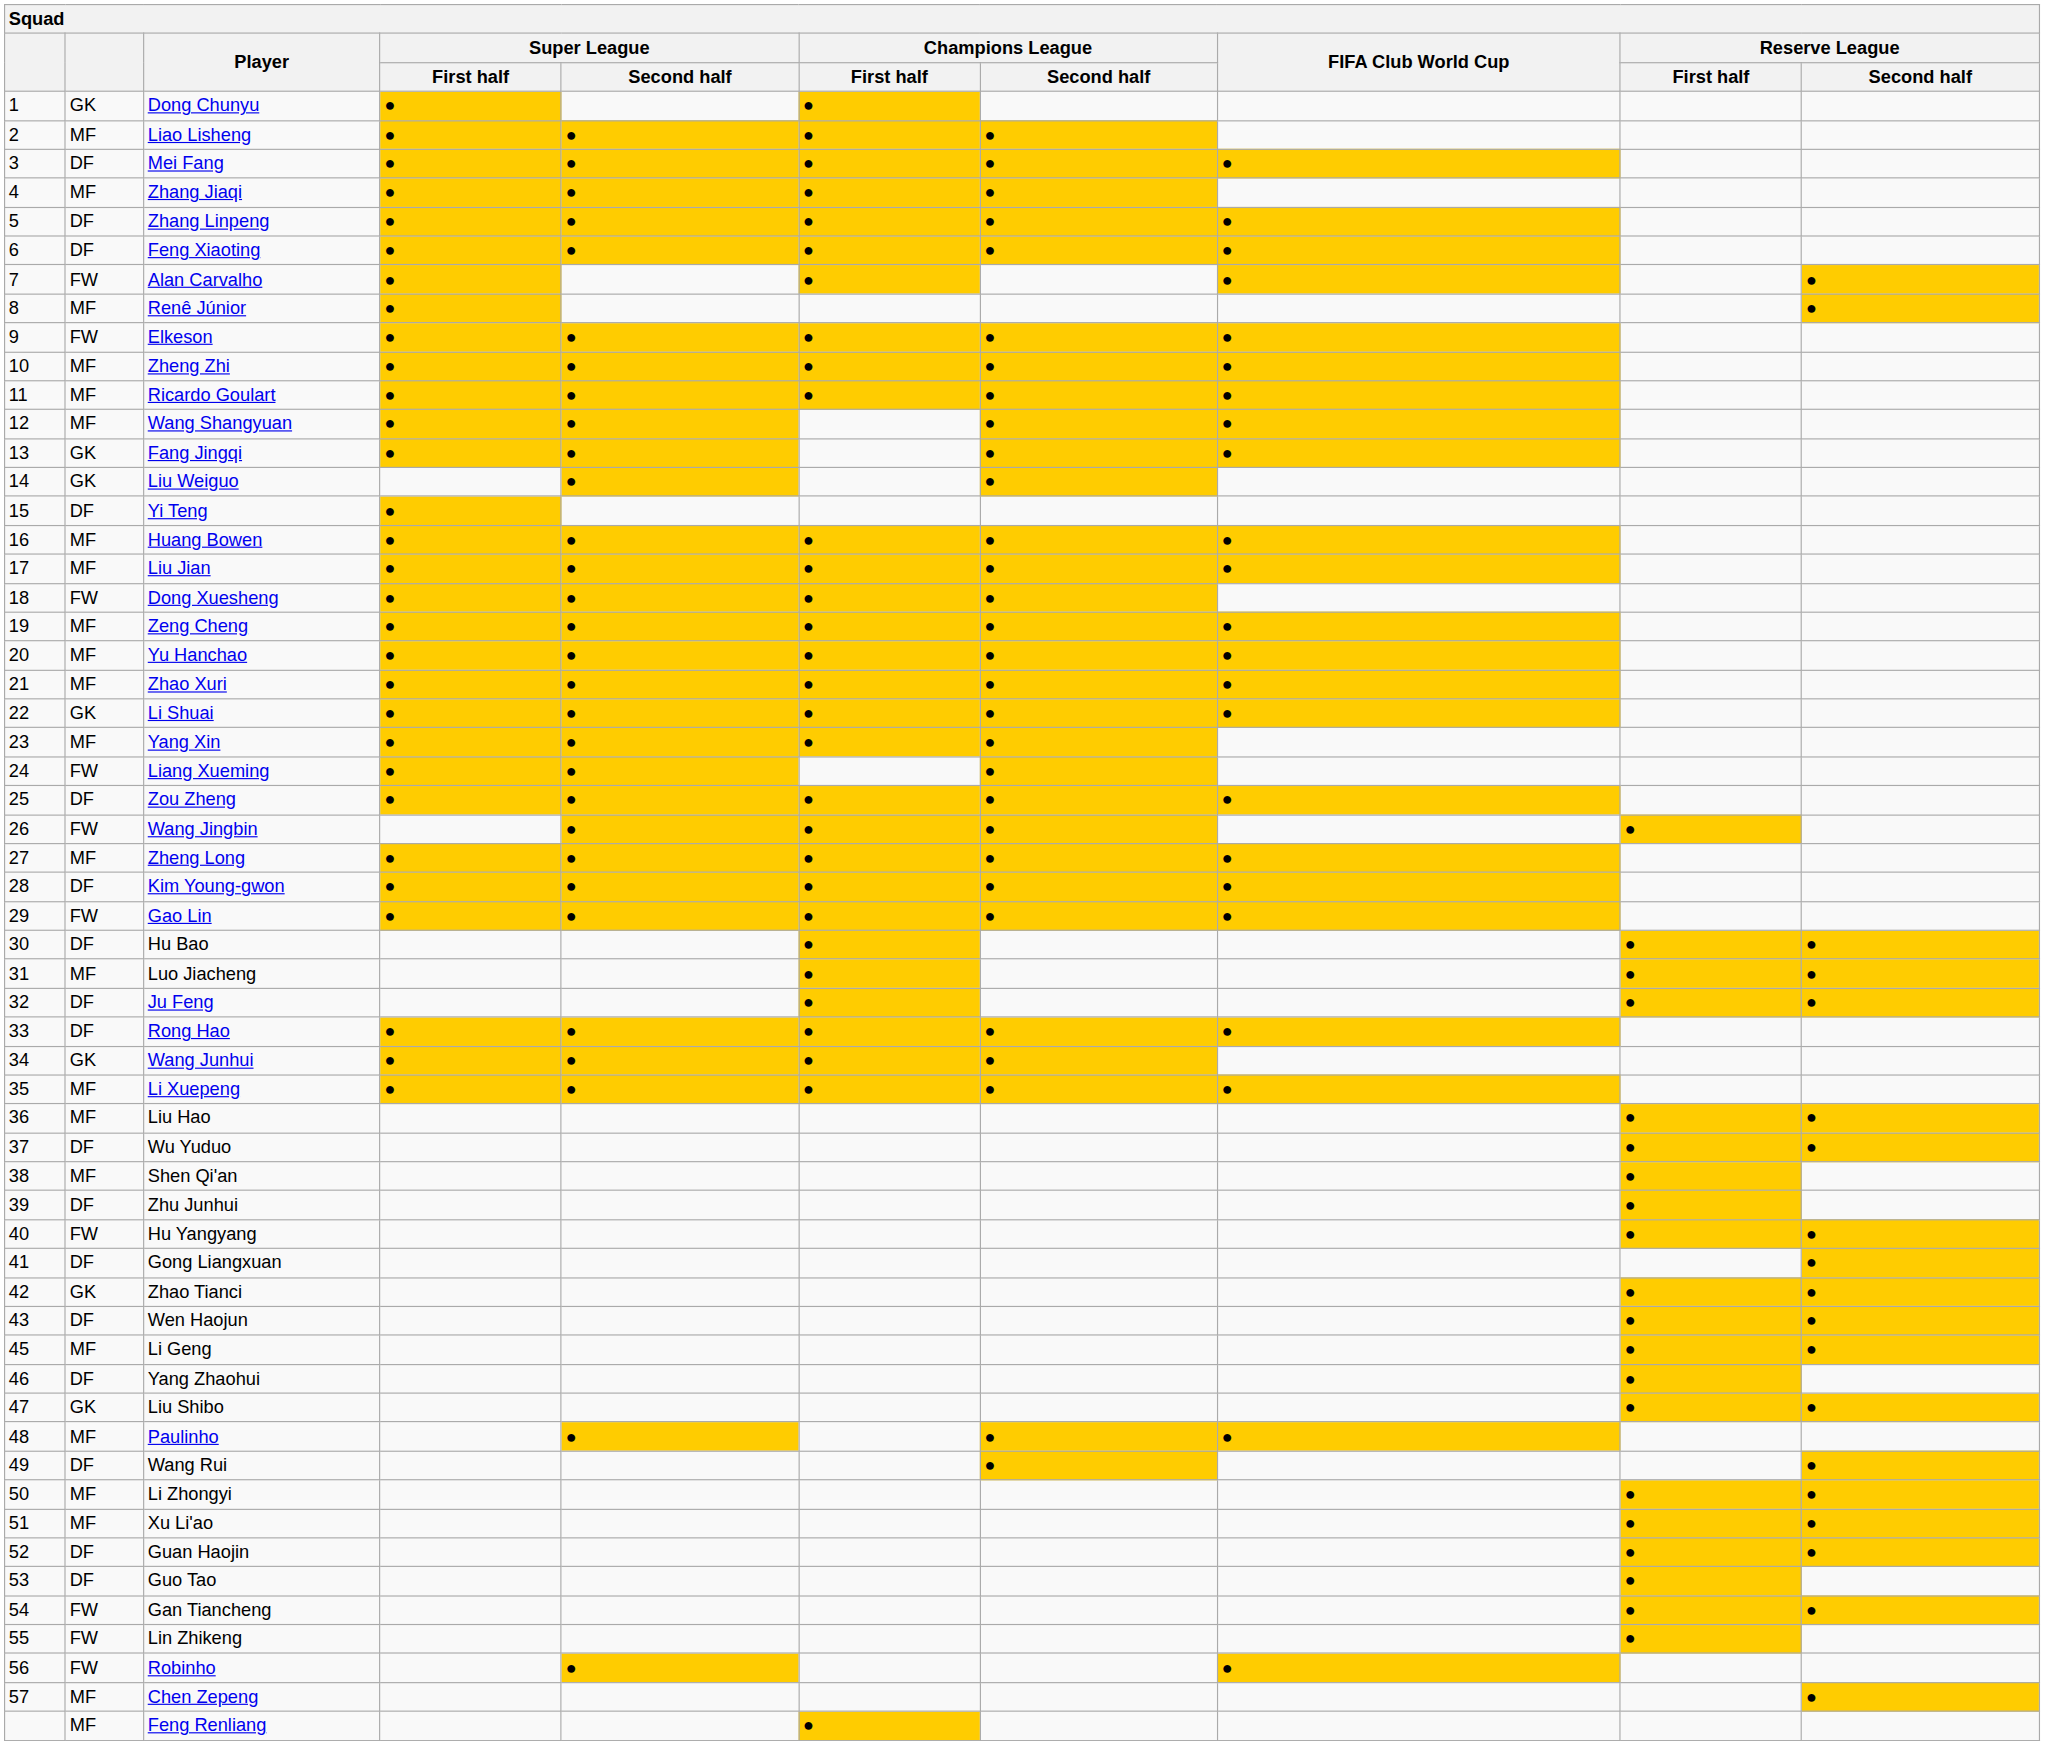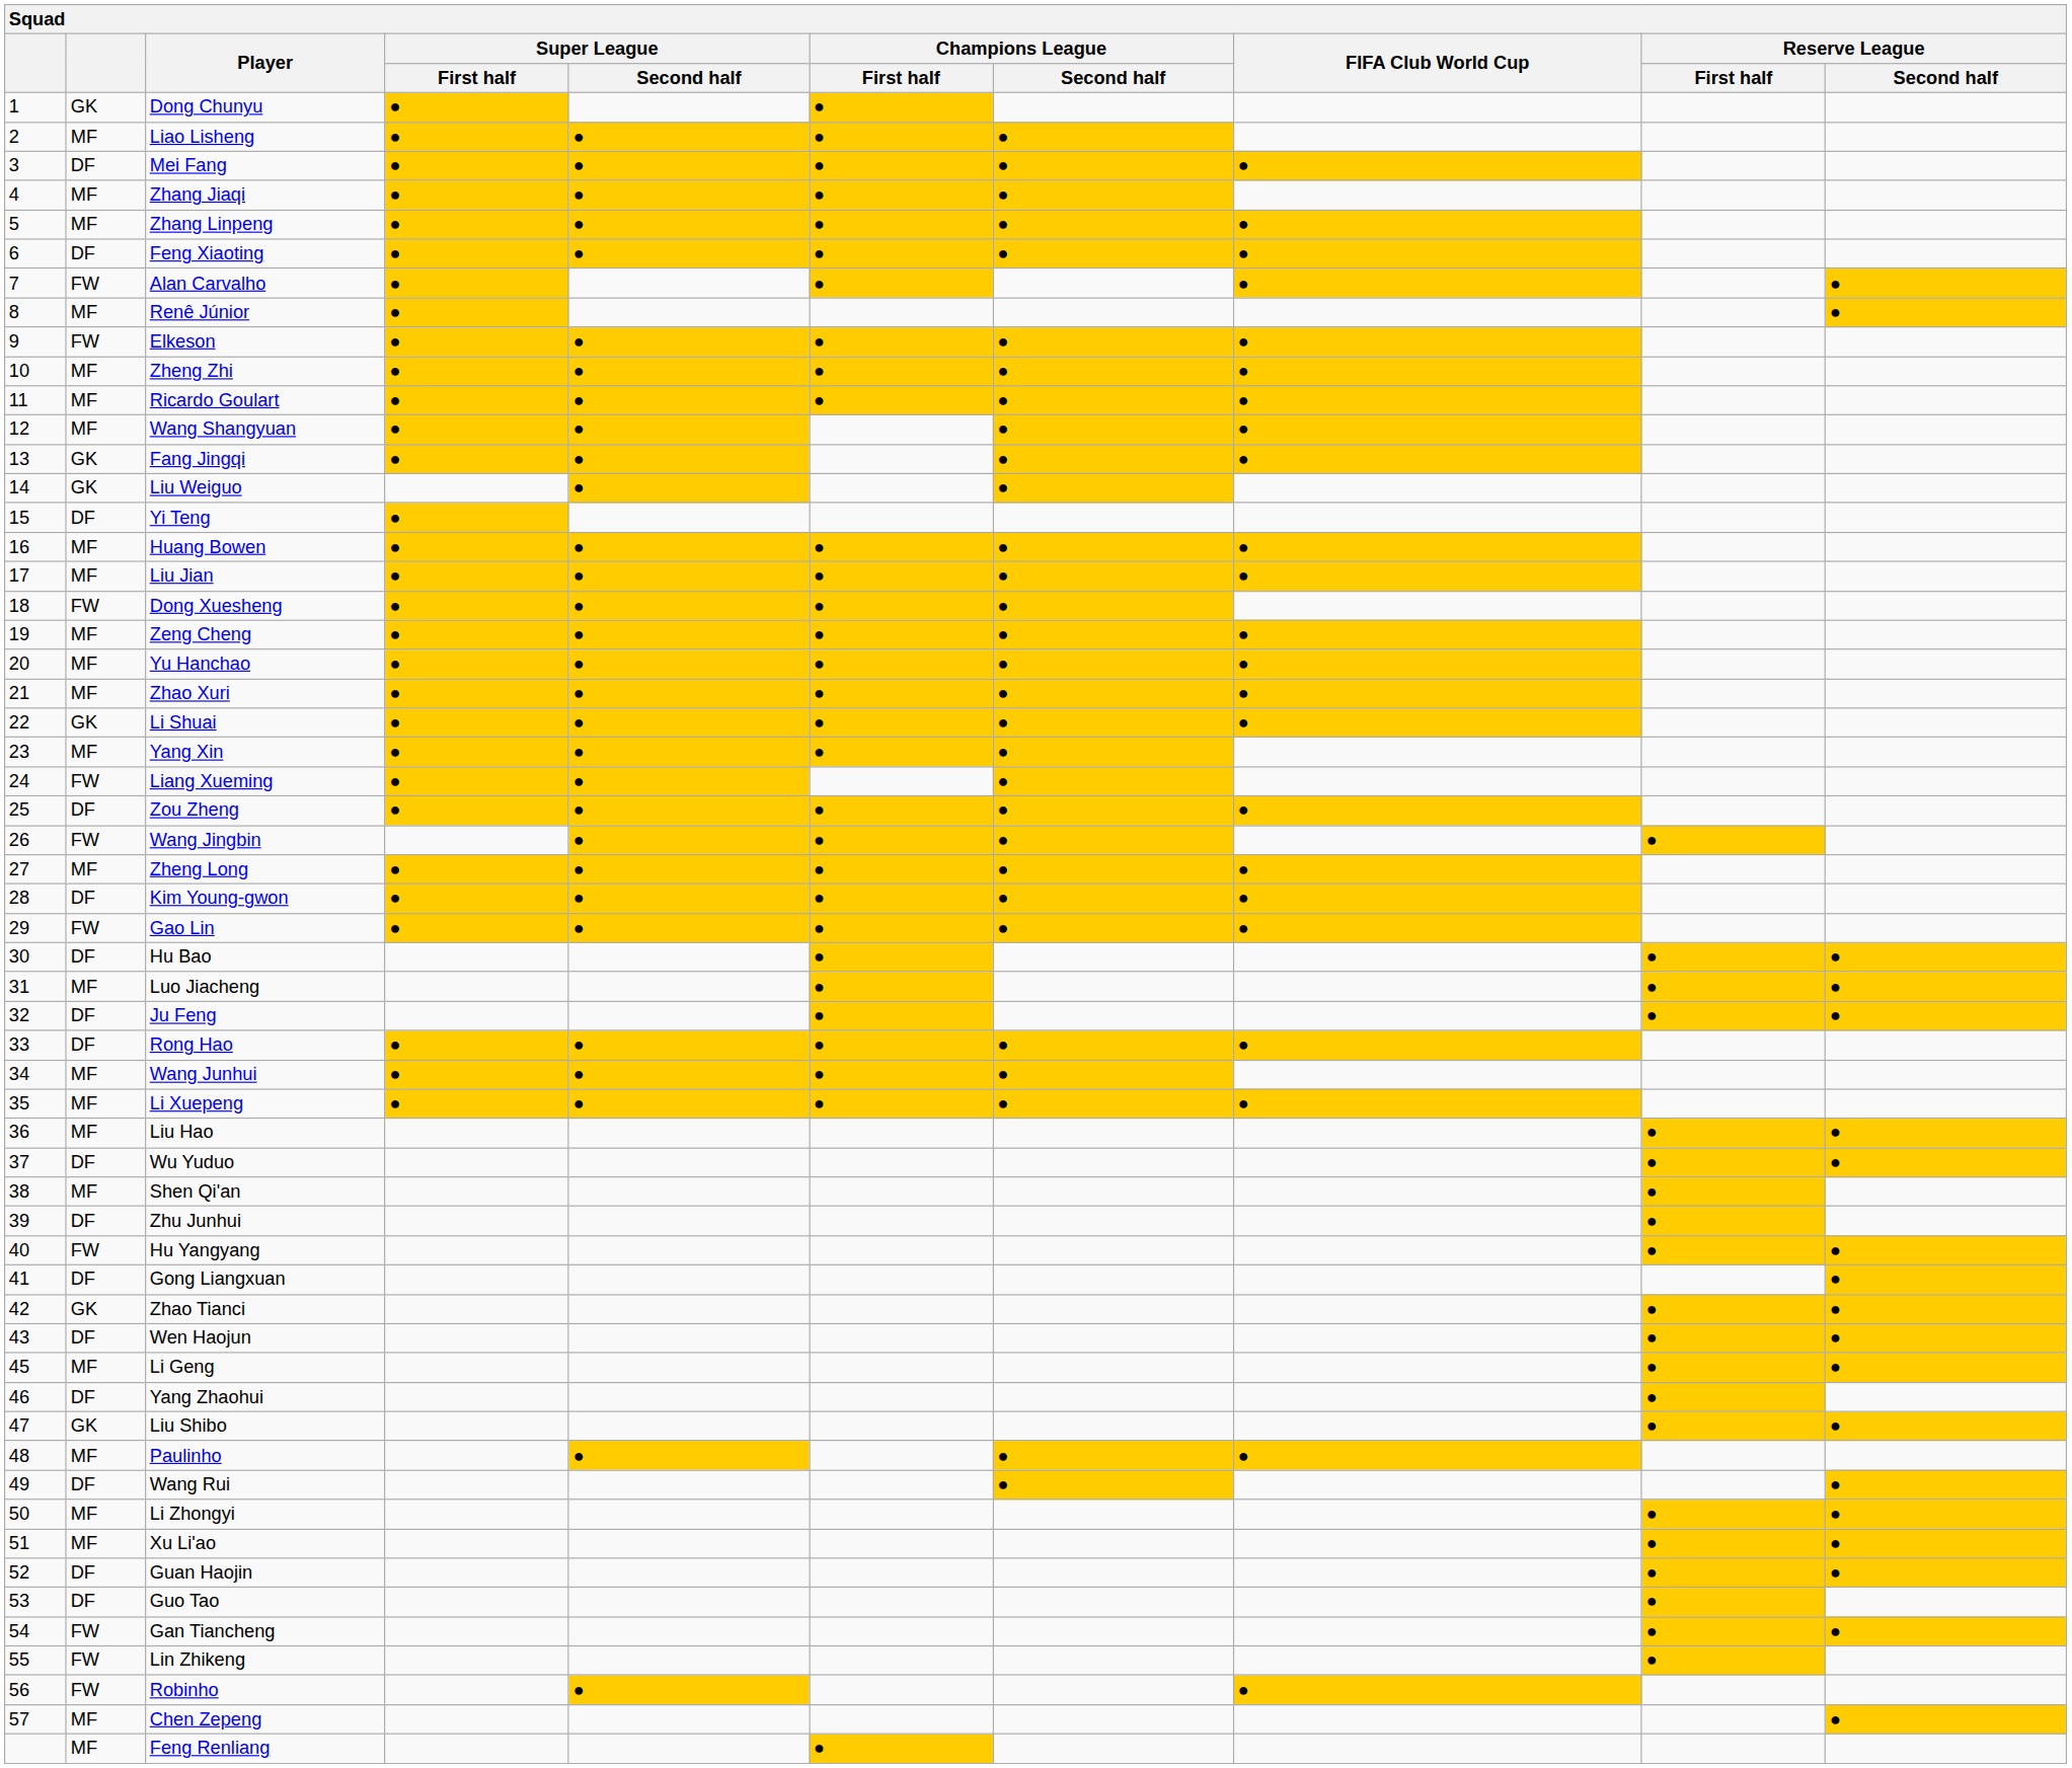Zhang Linpeng | column 2: DF -> MF
Wang Junhui | column 2: GK -> MF
